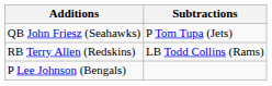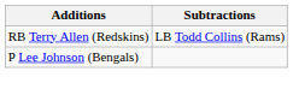- row: QB John Friesz (Seahawks) | P Tom Tupa (Jets)
